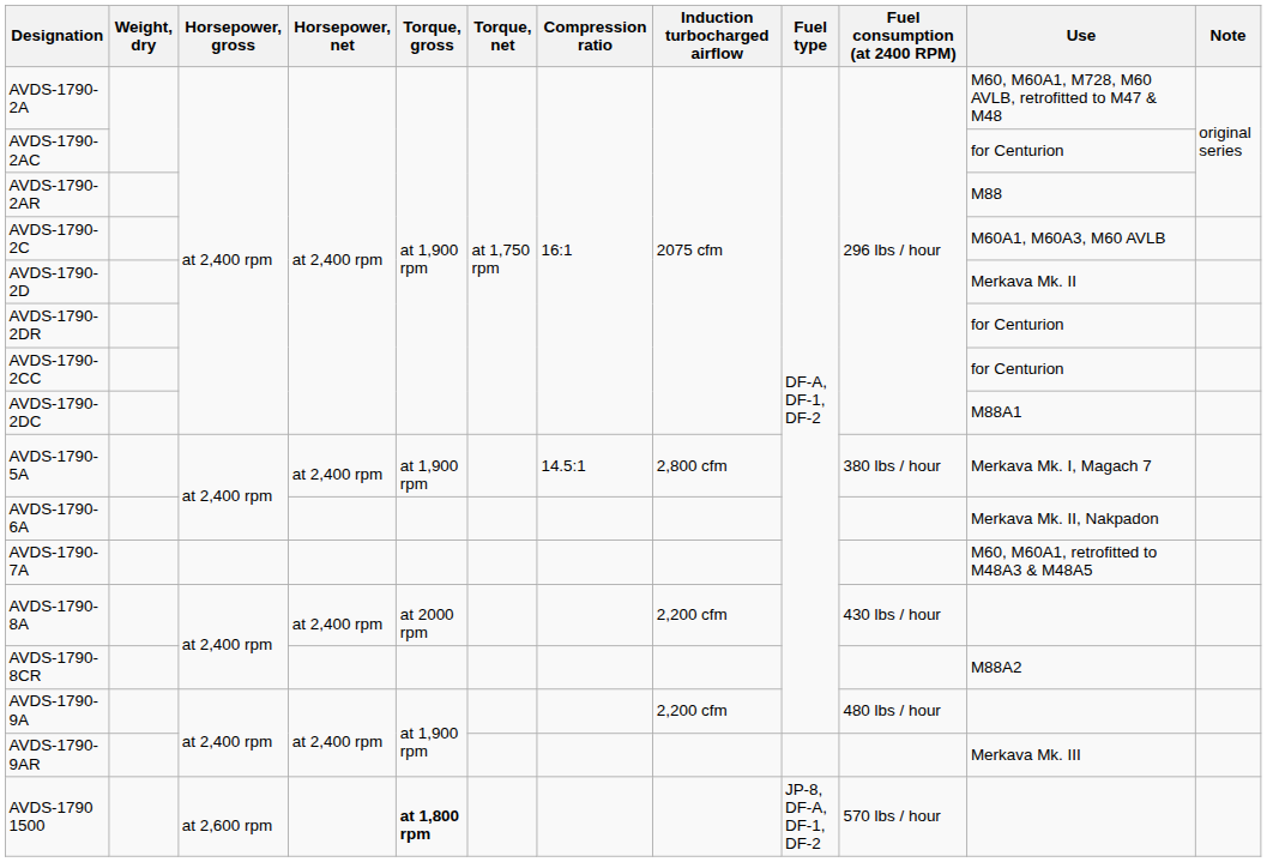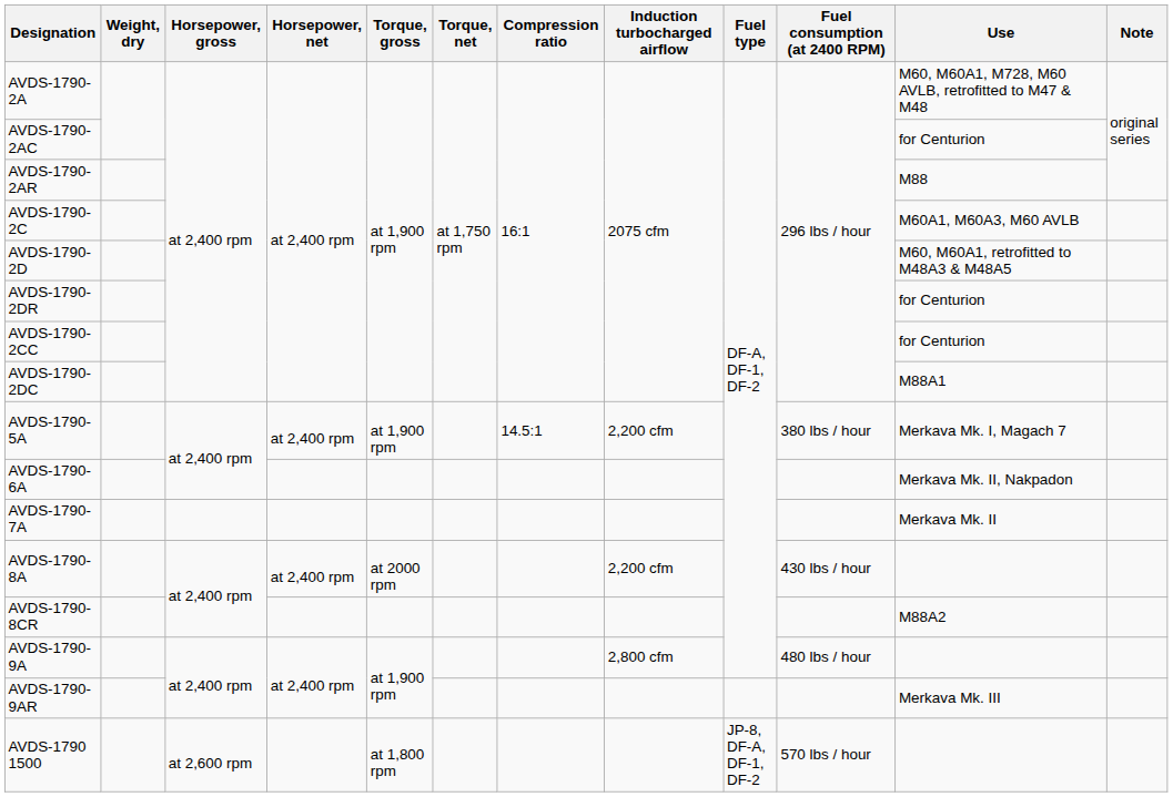AVDS-1790-2D | Use: Merkava Mk. II -> M60, M60A1, retrofitted to M48A3 & M48A5
AVDS-1790-5A | Induction turbocharged airflow: 2,800 cfm -> 2,200 cfm
AVDS-1790-7A | Use: M60, M60A1, retrofitted to M48A3 & M48A5 -> Merkava Mk. II
AVDS-1790-9A | Induction turbocharged airflow: 2,200 cfm -> 2,800 cfm
AVDS-1790 1500 | Torque, gross: bold -> normal
